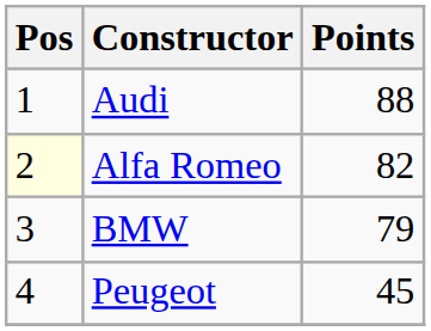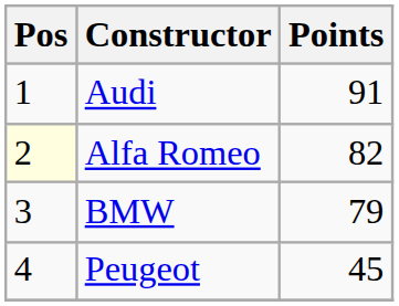Audi | Points: 88 -> 91
